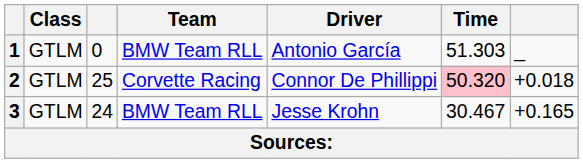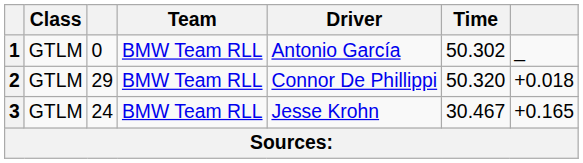1 | Time: 51.303 -> 50.302
2 | column 3: 25 -> 29
2 | Team: Corvette Racing -> BMW Team RLL
2 | Time: pink background -> no background
